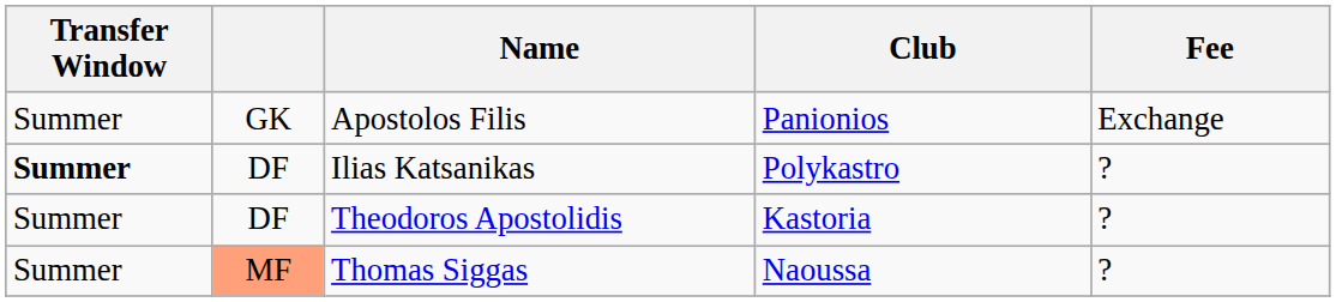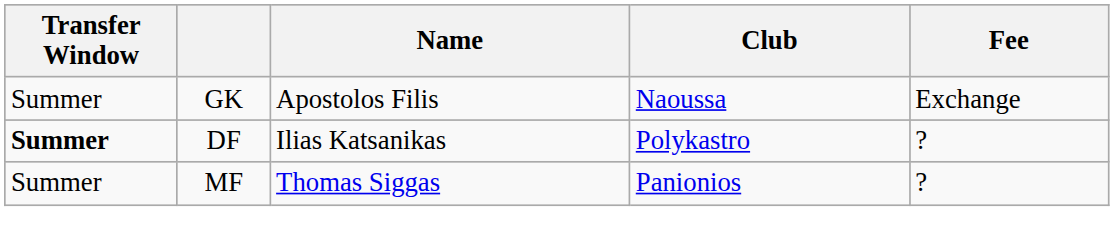Apostolos Filis | Club: Panionios -> Naoussa
- row: Summer | DF | Theodoros Apostolidis | Kastoria | ?
Thomas Siggas | column 2: lightsalmon background -> no background
Thomas Siggas | Club: Naoussa -> Panionios
